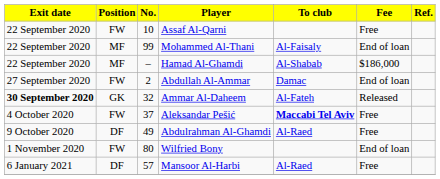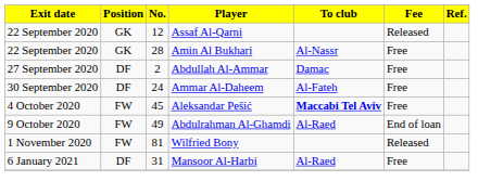Assaf Al-Qarni | Position: FW -> GK
Assaf Al-Qarni | No.: 10 -> 12
Assaf Al-Qarni | Fee: Free -> Released
+ row: 22 September 2020 | GK | 28 | Amin Al Bukhari | Al-Nassr | Free
- row: 22 September 2020 | MF | 99 | Mohammed Al-Thani | Al-Faisaly | End of loan
- row: 22 September 2020 | MF | – | Hamad Al-Ghamdi | Al-Shabab | $186,000
Abdullah Al-Ammar | Position: FW -> DF
Abdullah Al-Ammar | Fee: End of loan -> Free
Ammar Al-Daheem | Exit date: bold -> normal
Ammar Al-Daheem | Position: GK -> DF
Ammar Al-Daheem | No.: 32 -> 24
Ammar Al-Daheem | Fee: Released -> Free
Aleksandar Pešić | No.: 37 -> 45
Abdulrahman Al-Ghamdi | Position: DF -> FW
Abdulrahman Al-Ghamdi | Fee: Free -> End of loan
Wilfried Bony | No.: 80 -> 81
Wilfried Bony | Fee: End of loan -> Released
Mansoor Al-Harbi | No.: 57 -> 31
